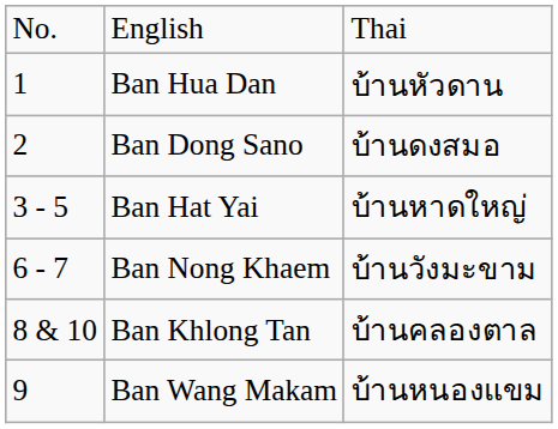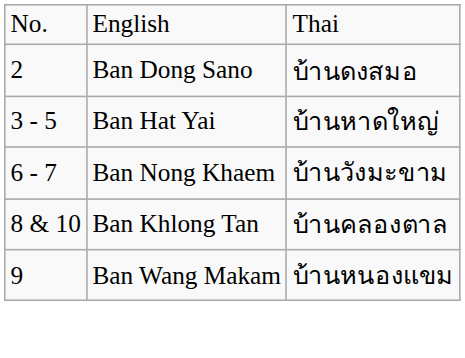- row: 1 | Ban Hua Dan | บ้านหัวดาน
